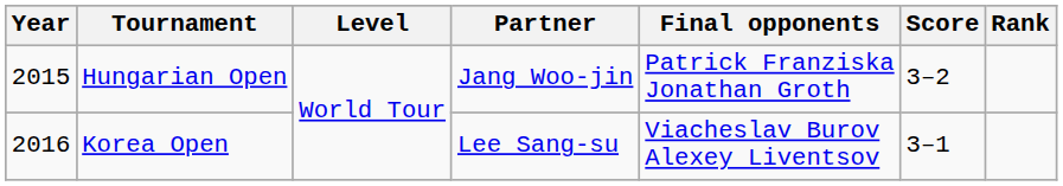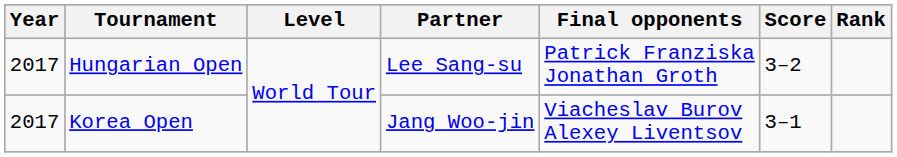Hungarian Open | Year: 2015 -> 2017
Hungarian Open | Partner: Jang Woo-jin -> Lee Sang-su
Korea Open | Year: 2016 -> 2017
Korea Open | Partner: Lee Sang-su -> Jang Woo-jin
